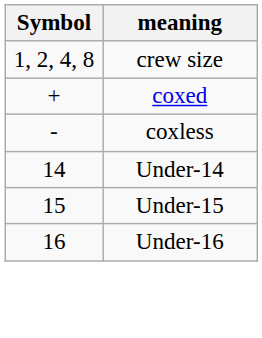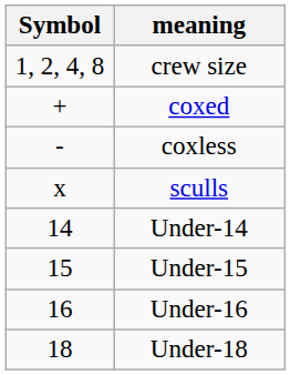+ row: x | sculls
+ row: 18 | Under-18
